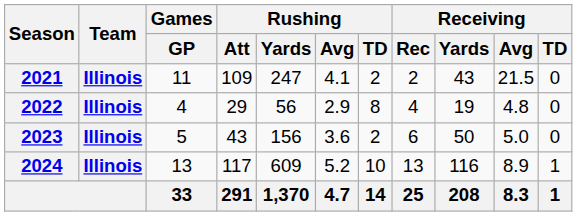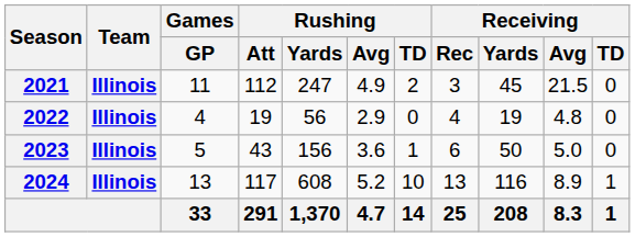2021 | Rushing / Att: 109 -> 112
2021 | Rushing / Avg: 4.1 -> 4.9
2021 | Receiving / Rec: 2 -> 3
2021 | Receiving / Yards: 43 -> 45
2022 | Rushing / Att: 29 -> 19
2022 | Rushing / TD: 8 -> 0
2023 | Rushing / TD: 2 -> 1
2024 | Rushing / Yards: 609 -> 608
